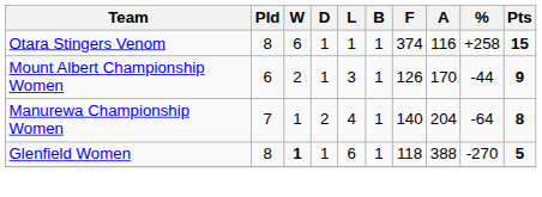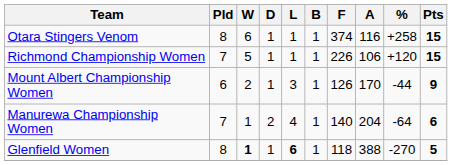+ row: Richmond Championship Women | 7 | 5 | 1 | 1 | 1 | 226 | 106 | +120 | 15
Manurewa Championship Women | Pts: 8 -> 6
Glenfield Women | L: normal -> bold
